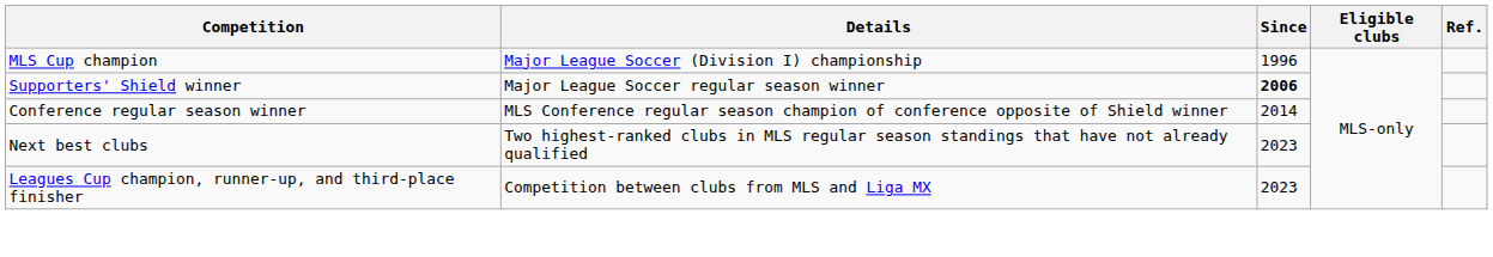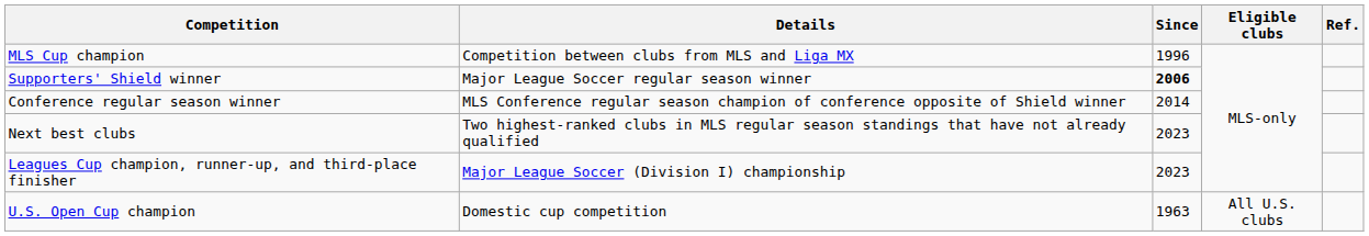MLS Cup champion | Details: Major League Soccer (Division I) championship -> Competition between clubs from MLS and Liga MX
Leagues Cup champion, runner-up, and third-place finisher | Details: Competition between clubs from MLS and Liga MX -> Major League Soccer (Division I) championship
+ row: U.S. Open Cup champion | Domestic cup competition | 1963 | All U.S. clubs
